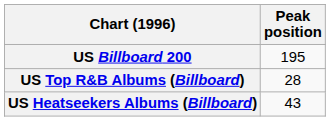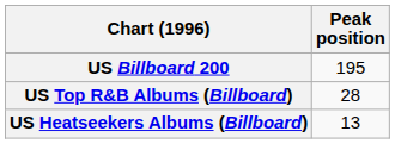US Heatseekers Albums (Billboard) | Peak position: 43 -> 13
